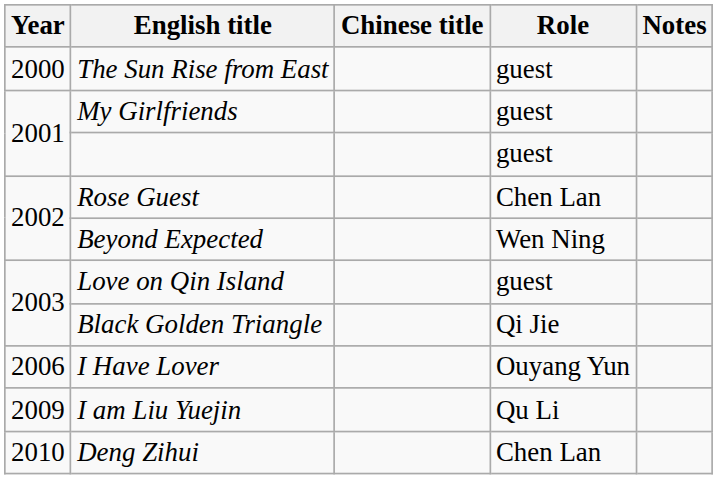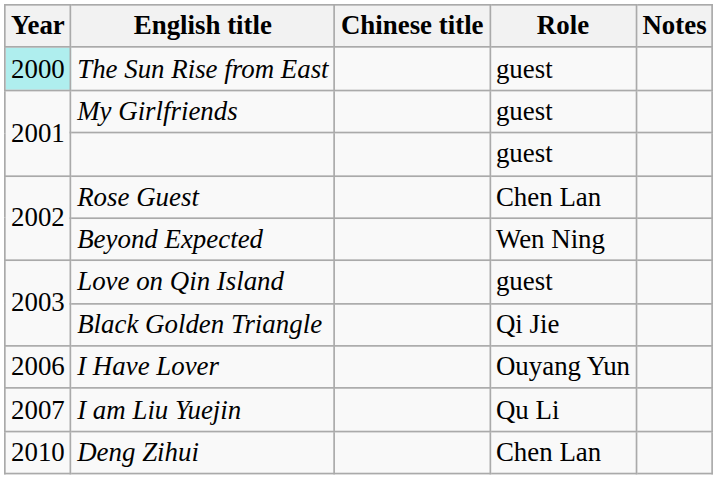The Sun Rise from East | Year: no background -> paleturquoise background
I am Liu Yuejin | Year: 2009 -> 2007
